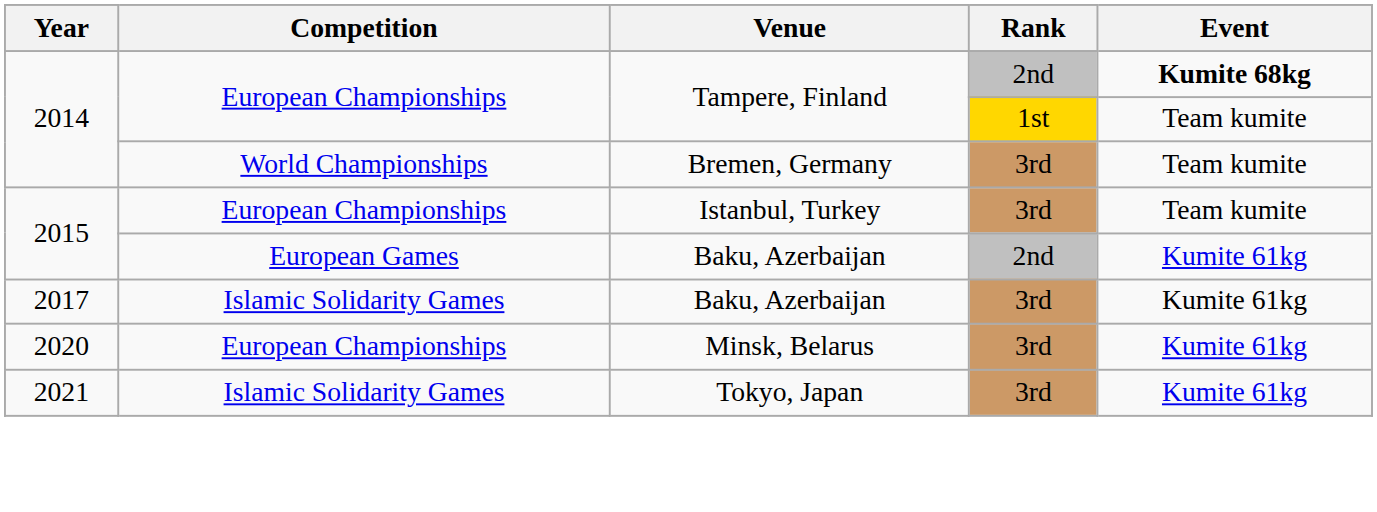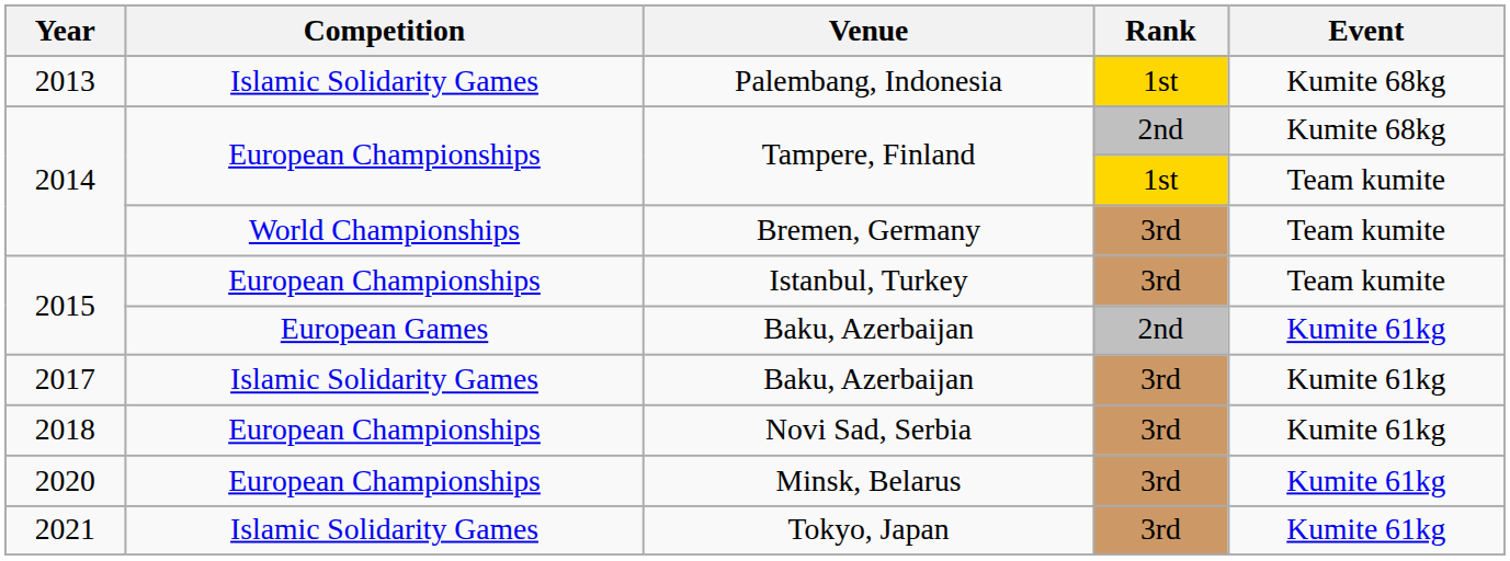+ row: 2013 | Islamic Solidarity Games | Palembang, Indonesia | 1st | Kumite 68kg
Tampere, Finland / 2nd | Event: bold -> normal
+ row: 2018 | European Championships | Novi Sad, Serbia | 3rd | Kumite 61kg
